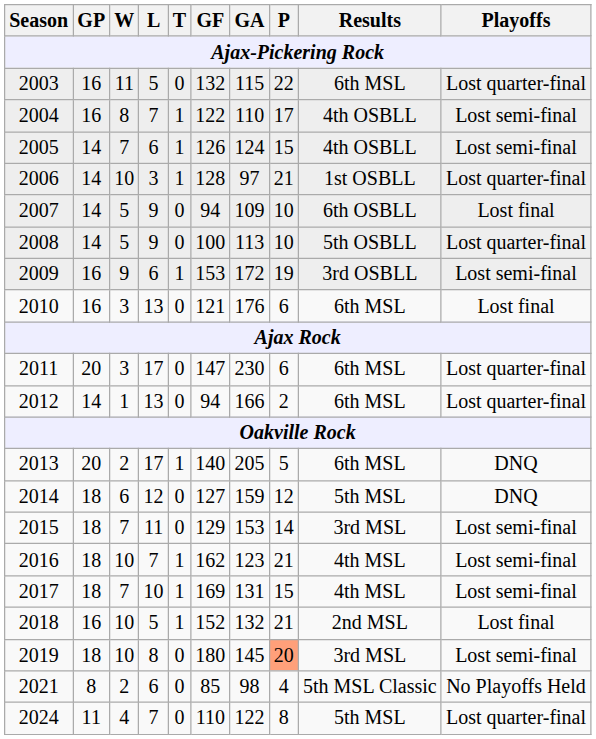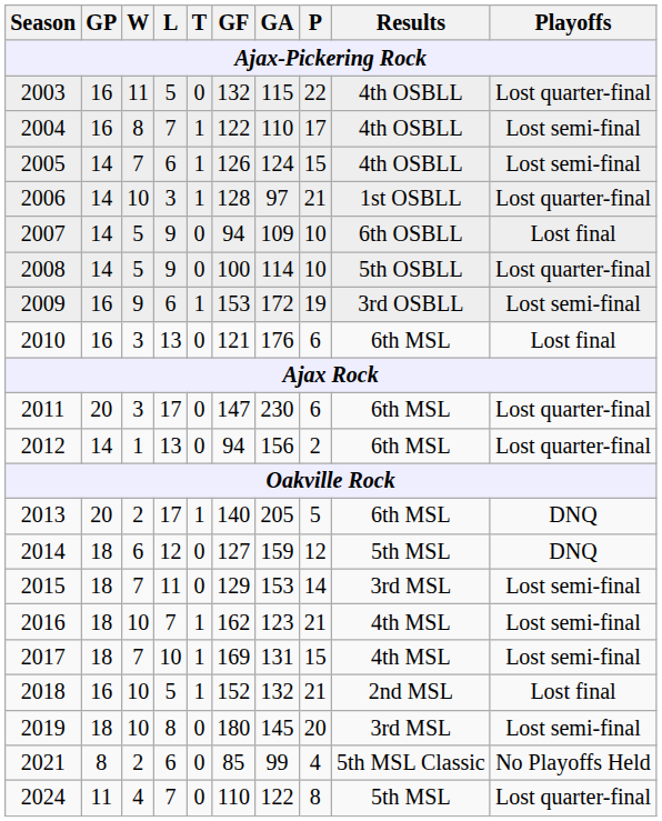2003 | Results: 6th MSL -> 4th OSBLL
2008 | GA: 113 -> 114
2012 | GA: 166 -> 156
2019 | P: lightsalmon background -> no background
2021 | GA: 98 -> 99
